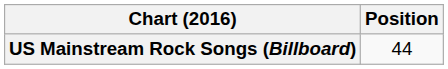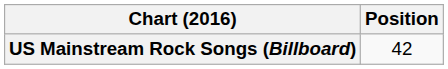US Mainstream Rock Songs (Billboard) | Position: 44 -> 42
